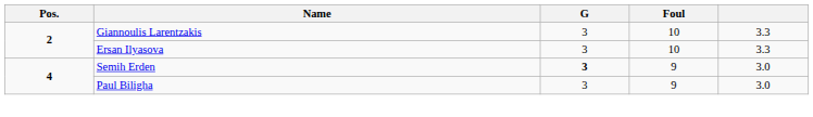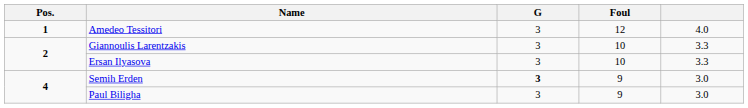+ row: 1 | Amedeo Tessitori | 3 | 12 | 4.0
